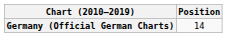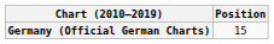Germany (Official German Charts) | Position: 14 -> 15
